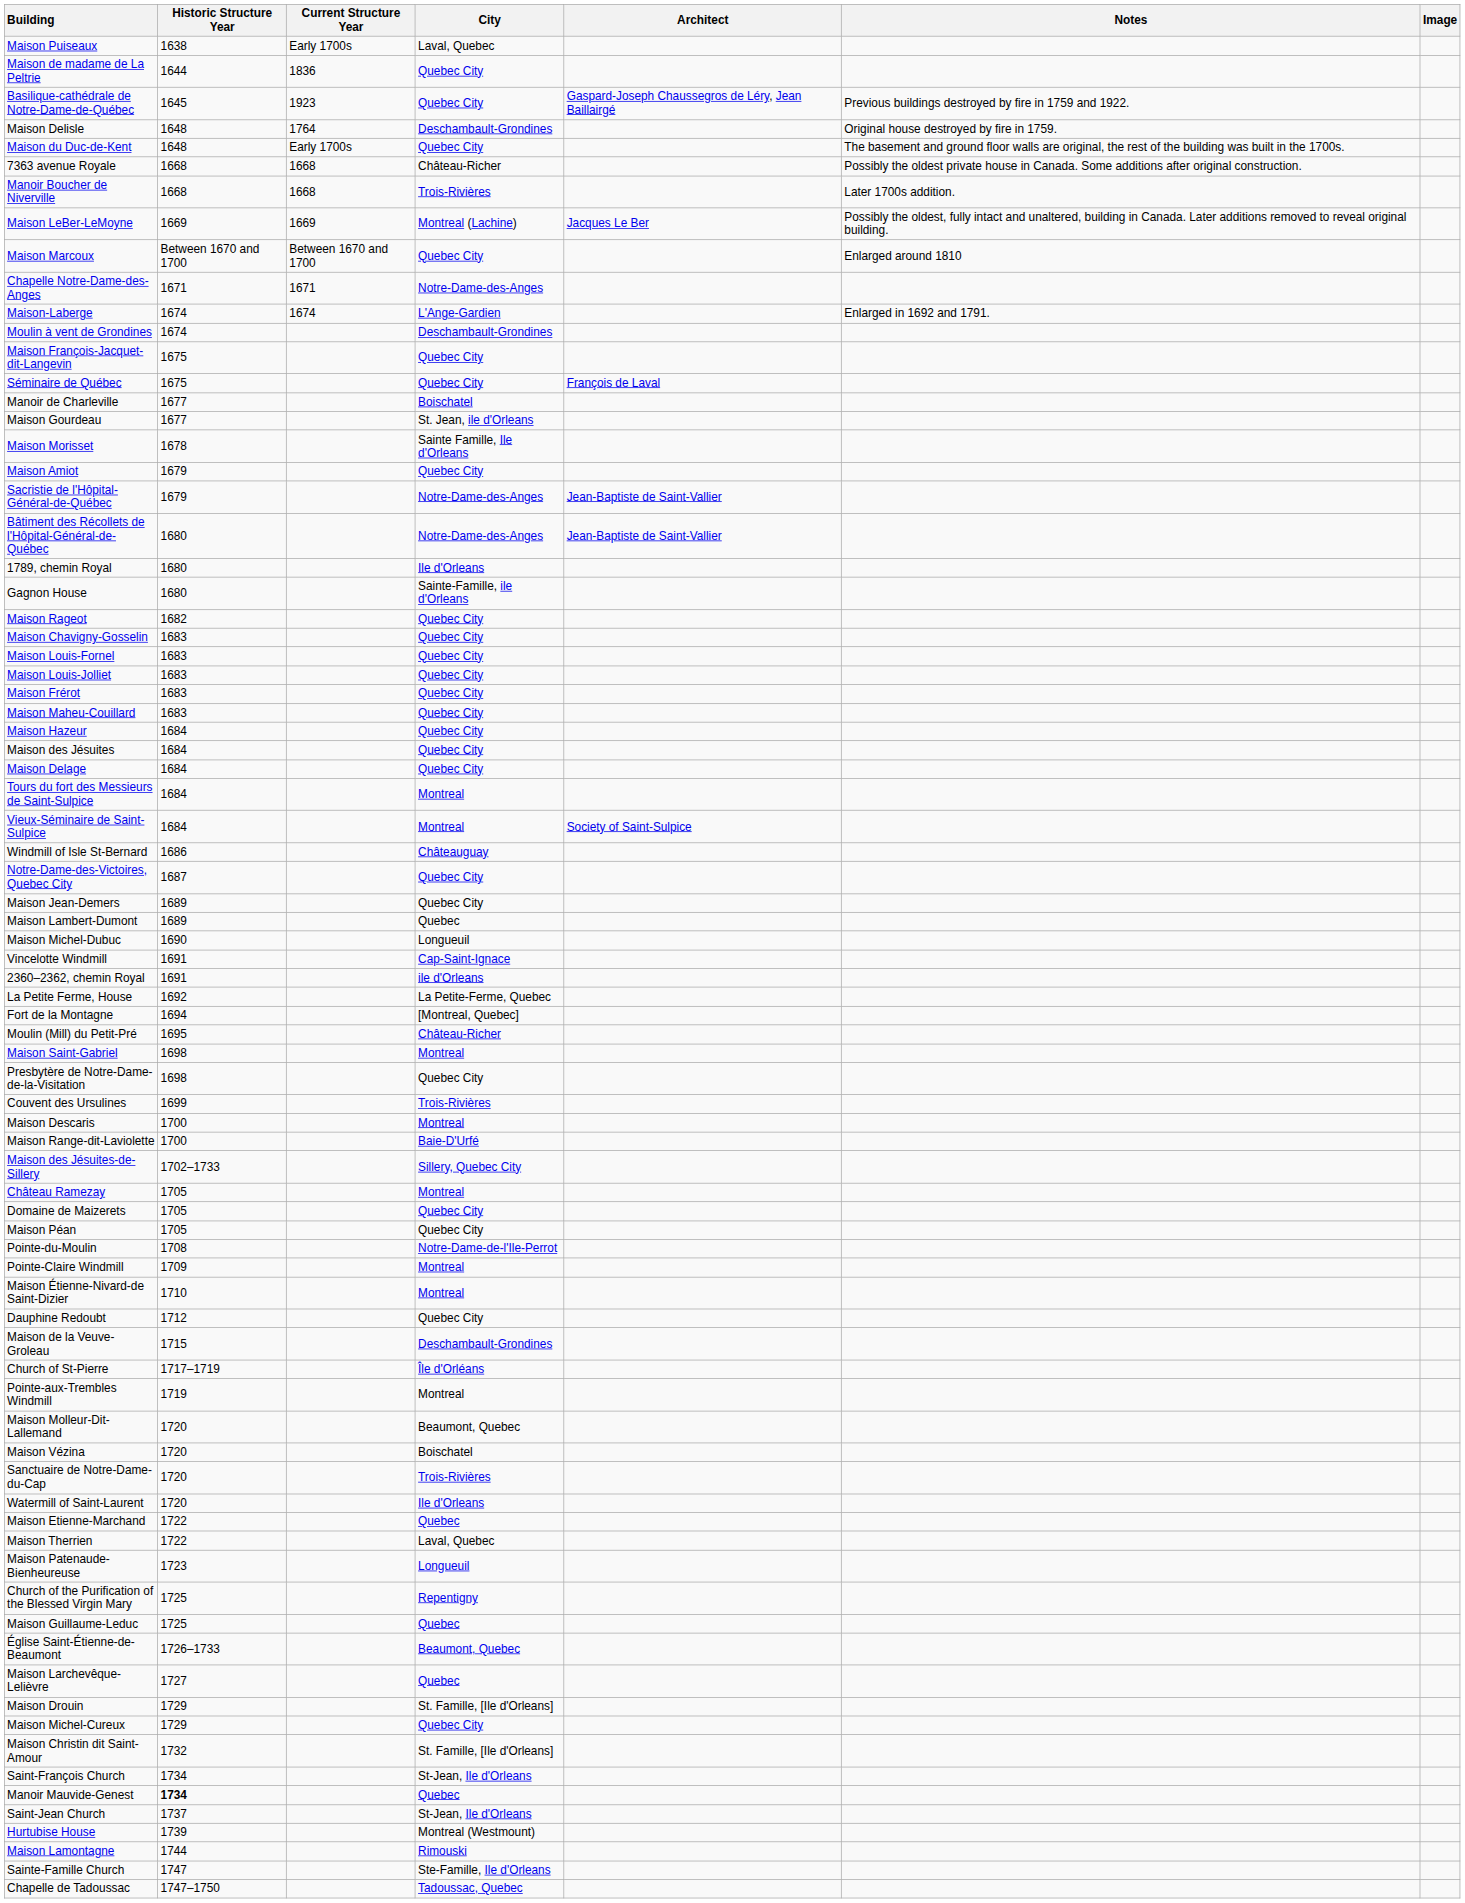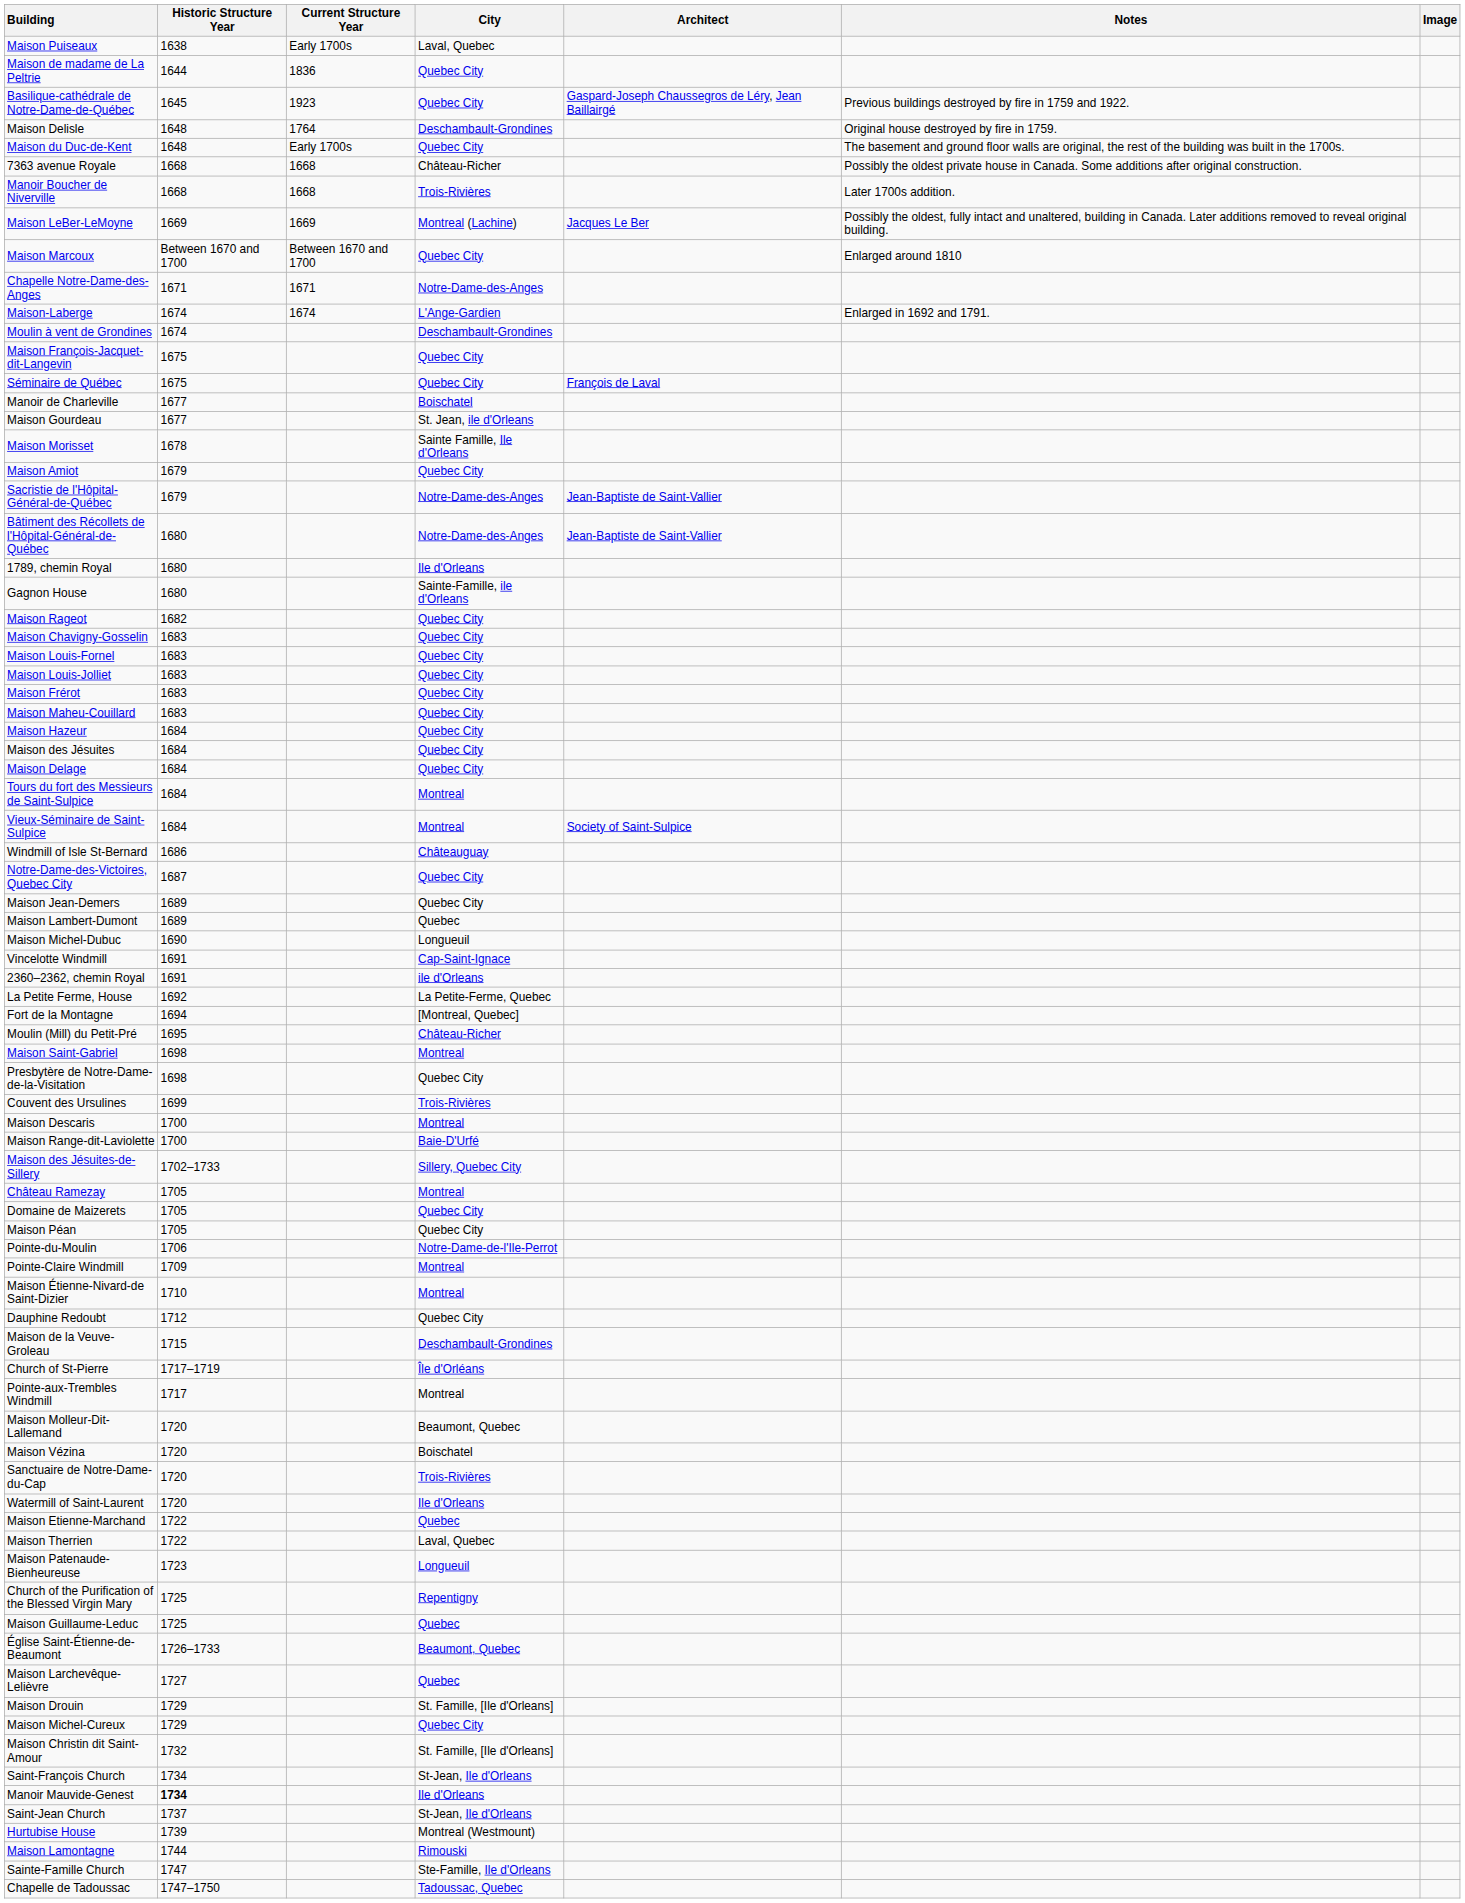Pointe-du-Moulin | Historic Structure Year: 1708 -> 1706
Pointe-aux-Trembles Windmill | Historic Structure Year: 1719 -> 1717
Manoir Mauvide-Genest | City: Quebec -> Ile d'Orleans
